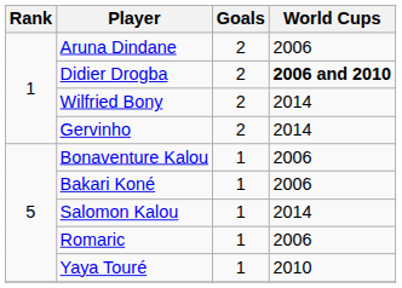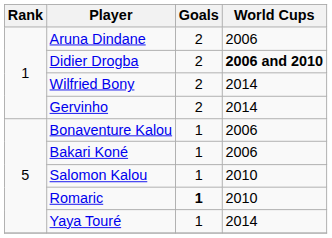Salomon Kalou | World Cups: 2014 -> 2010
Romaric | Goals: normal -> bold
Romaric | World Cups: 2006 -> 2010
Yaya Touré | World Cups: 2010 -> 2014
